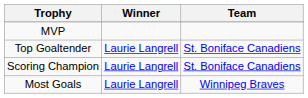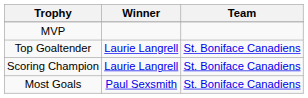Most Goals | Winner: Laurie Langrell -> Paul Sexsmith
Most Goals | Team: Winnipeg Braves -> St. Boniface Canadiens
